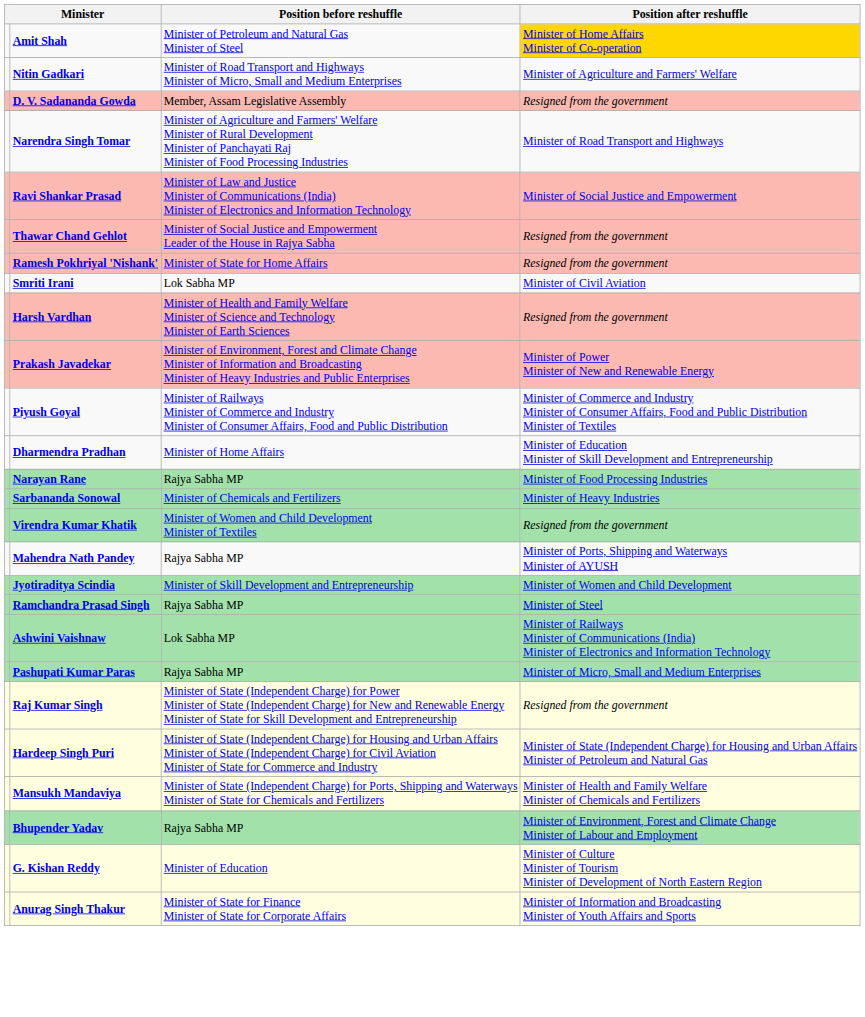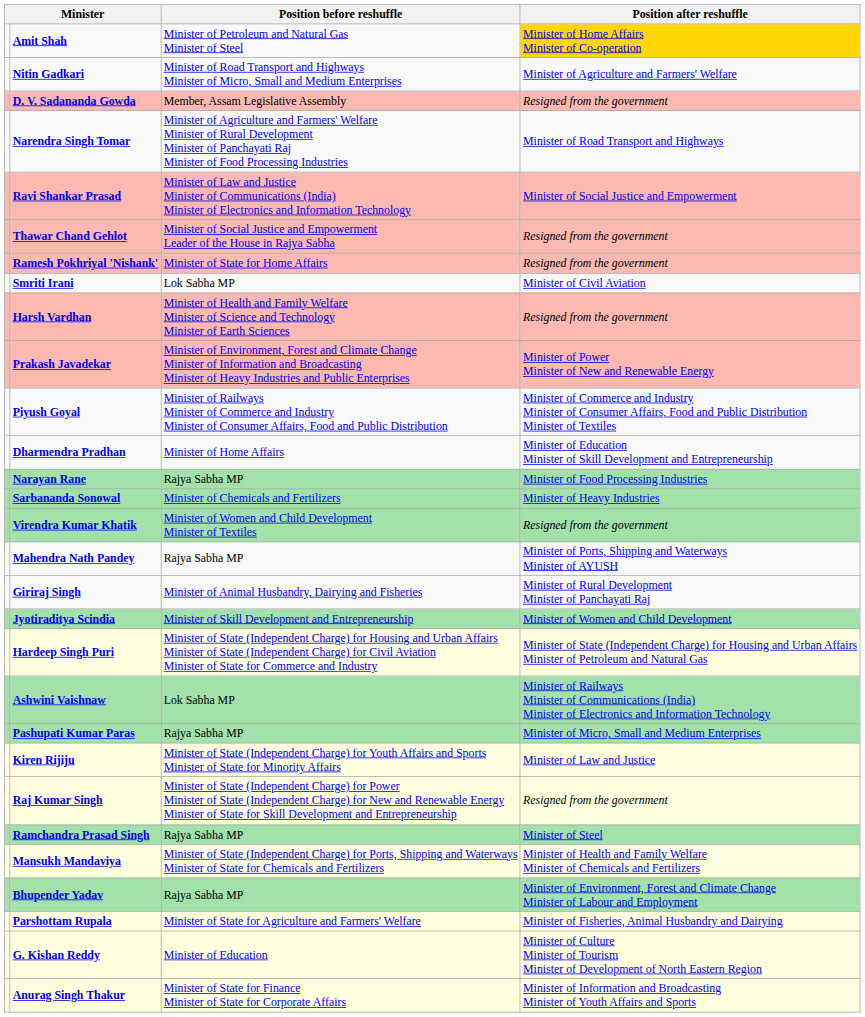+ row: Giriraj Singh | Minister of Animal Husbandry, Dairying and Fisheries | Minister of Rural Development Minister of Panchayati Raj
rows swapped: Ramchandra Prasad Singh <-> Hardeep Singh Puri
+ row: Kiren Rijiju | Minister of State (Independent Charge) for Youth Affairs and Sports Minister of State for Minority Affairs | Minister of Law and Justice
+ row: Parshottam Rupala | Minister of State for Agriculture and Farmers' Welfare | Minister of Fisheries, Animal Husbandry and Dairying
